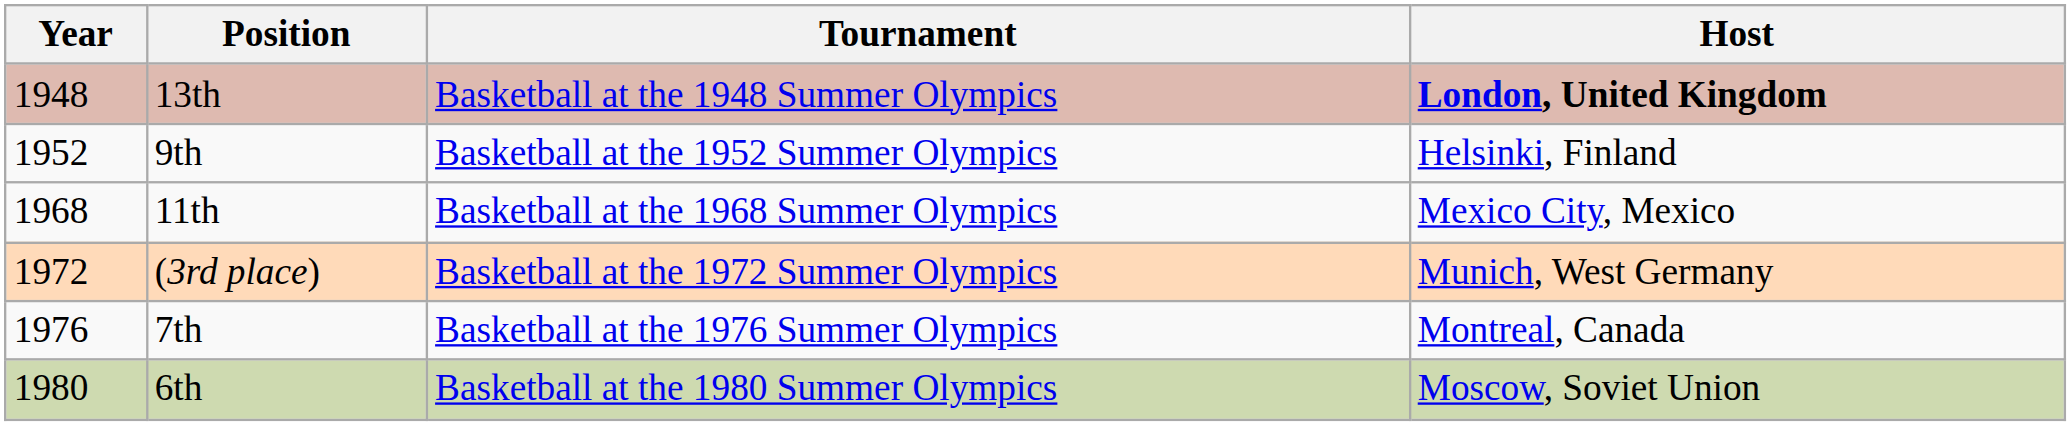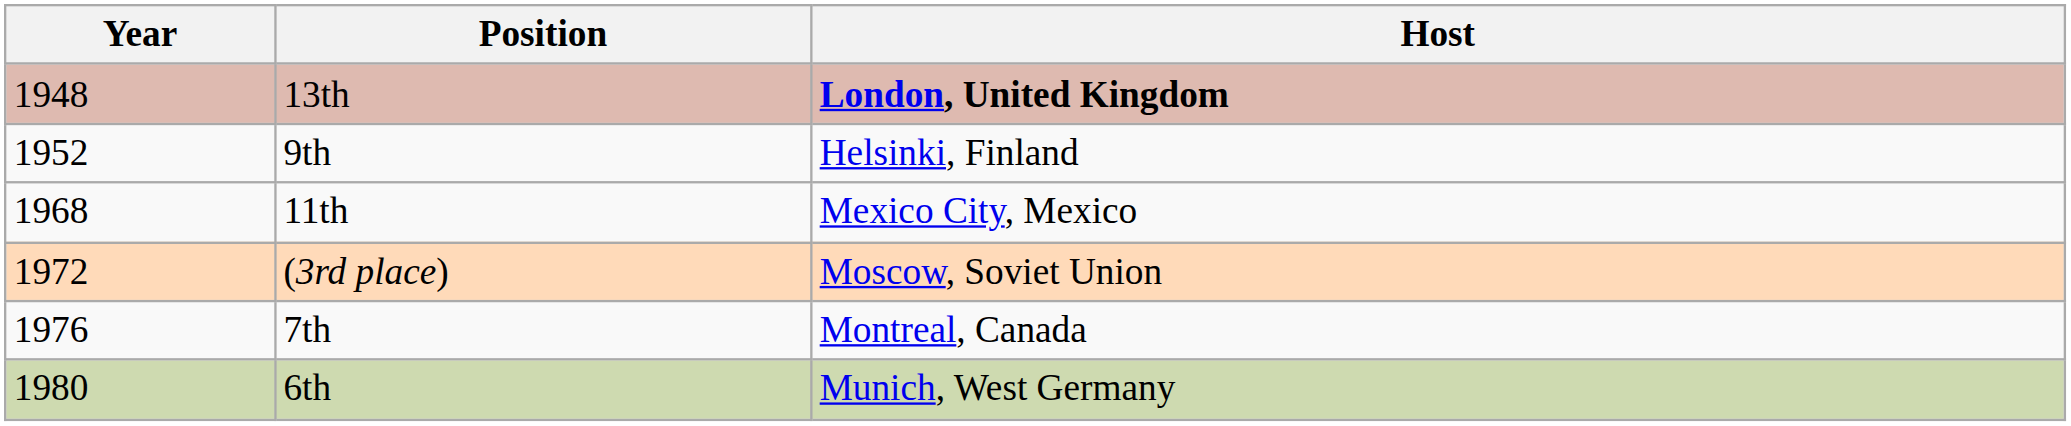- column: Tournament | Basketball at the 1948 Summer Olympics | Basketball at the 1952 Summer Olympics | Basketball at the 1968 Summer Olympics | Basketball at the 1972 Summer Olympics | Basketball at the 1976 Summer Olympics | Basketball at the 1980 Summer Olympics
(3rd place) | Host: Munich, West Germany -> Moscow, Soviet Union
6th | Host: Moscow, Soviet Union -> Munich, West Germany
